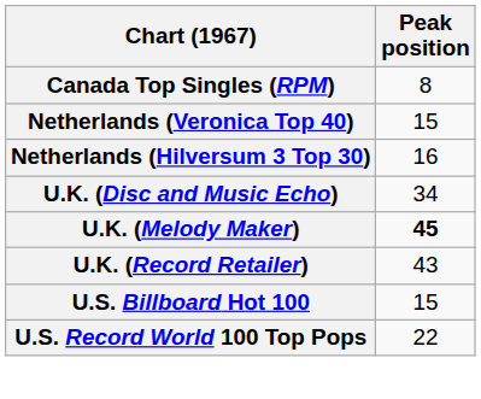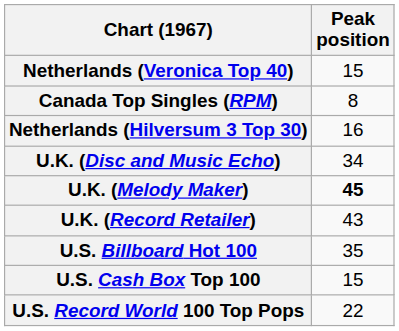rows swapped: Canada Top Singles (RPM) <-> Netherlands (Veronica Top 40)
U.S. Billboard Hot 100 | Peak position: 15 -> 35
+ row: U.S. Cash Box Top 100 | 15
